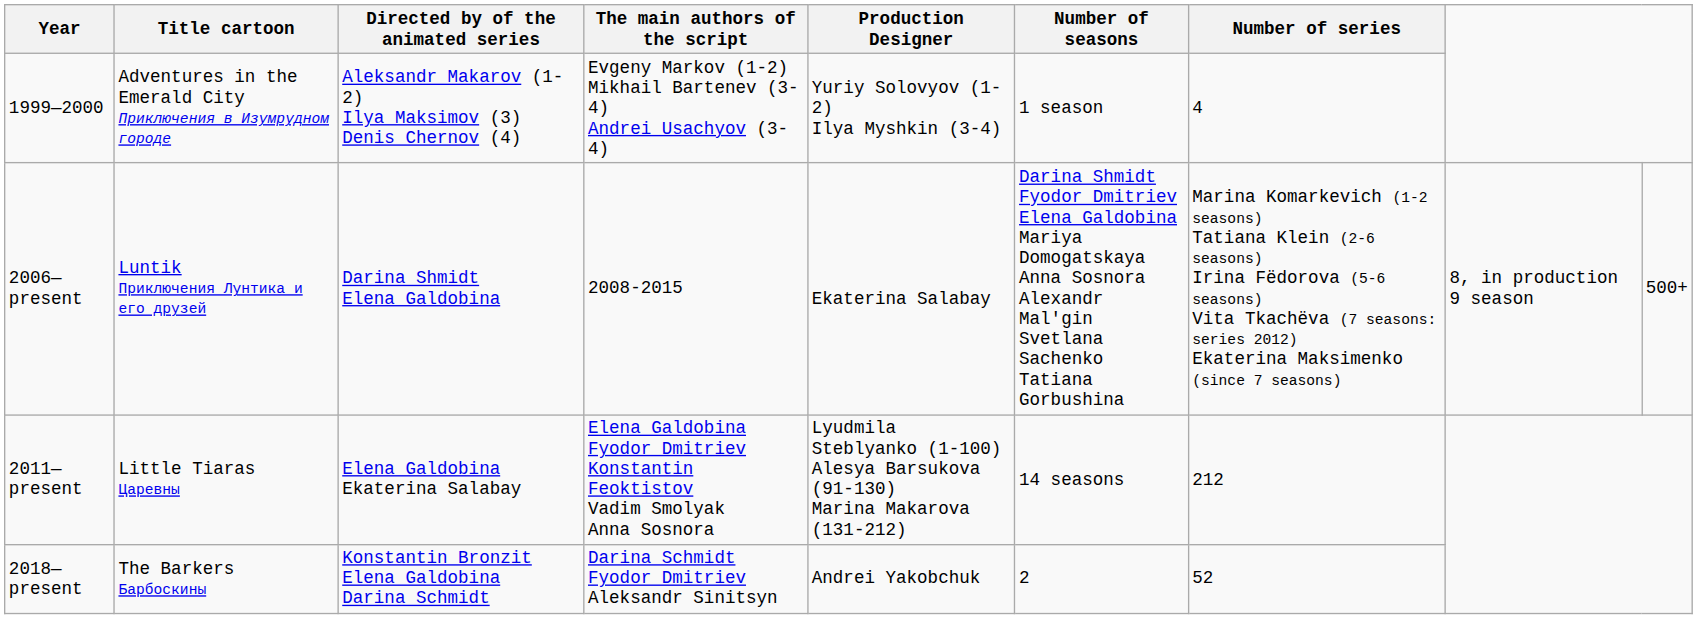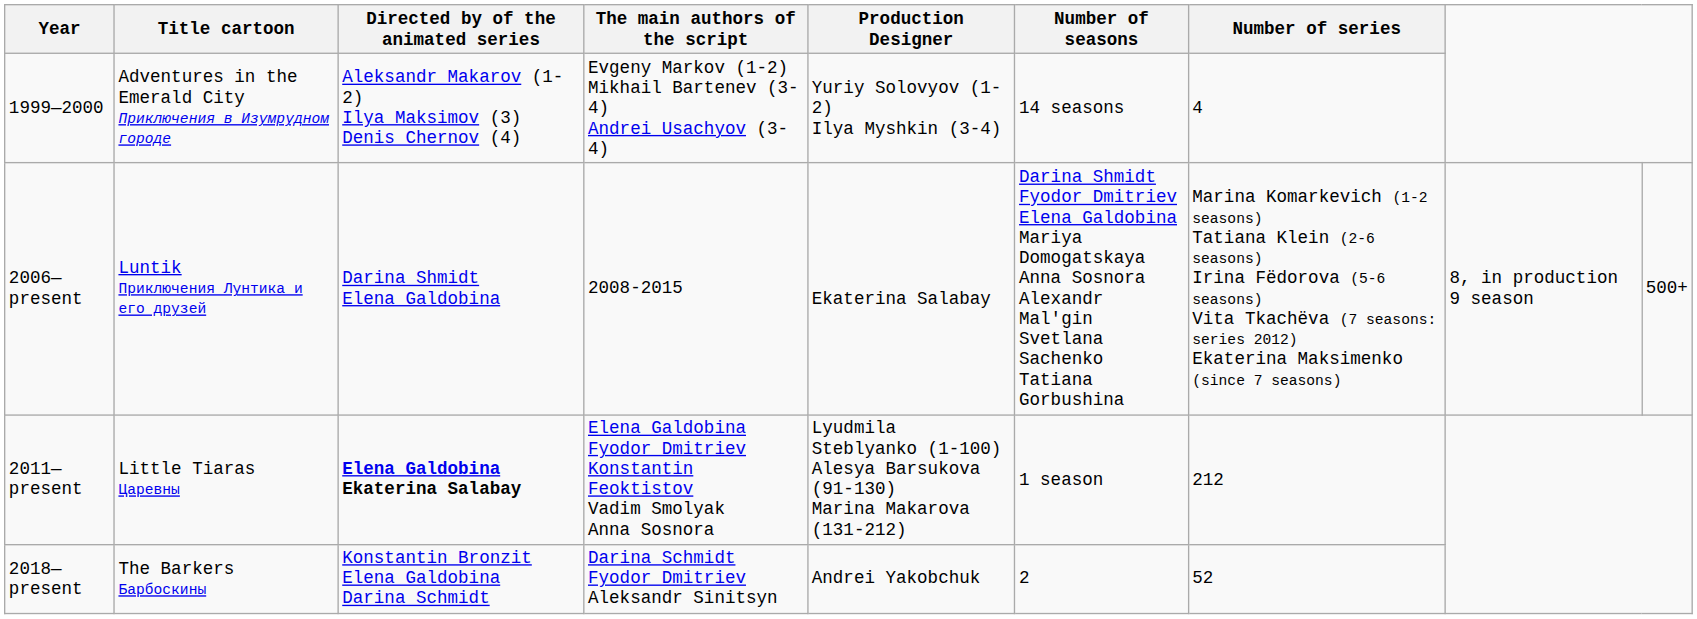1999—2000 | Number of seasons: 1 season -> 14 seasons
2011—present | Directed by of the animated series: normal -> bold
2011—present | Number of seasons: 14 seasons -> 1 season
